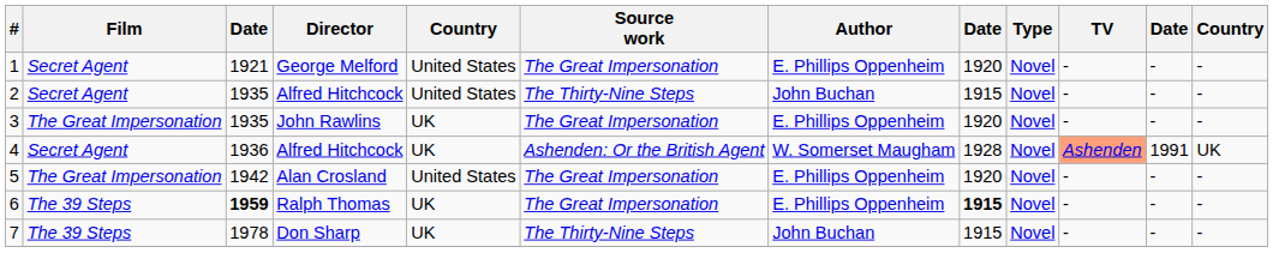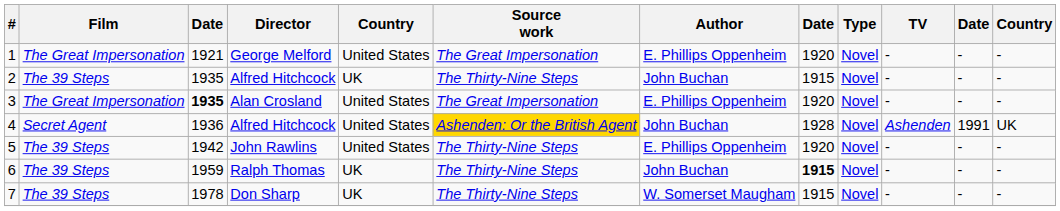1 | Film: Secret Agent -> The Great Impersonation
2 | Film: Secret Agent -> The 39 Steps
2 | column 5: United States -> UK
3 | column 3: normal -> bold
3 | Director: John Rawlins -> Alan Crosland
3 | column 5: UK -> United States
4 | column 5: UK -> United States
4 | Source work: no background -> gold background
4 | Author: W. Somerset Maugham -> John Buchan
4 | TV: lightsalmon background -> no background
5 | Film: The Great Impersonation -> The 39 Steps
5 | Director: Alan Crosland -> John Rawlins
5 | Source work: The Great Impersonation -> The Thirty-Nine Steps
6 | column 3: bold -> normal
6 | Source work: The Great Impersonation -> The Thirty-Nine Steps
6 | Author: E. Phillips Oppenheim -> John Buchan
7 | Author: John Buchan -> W. Somerset Maugham
